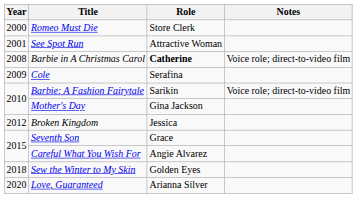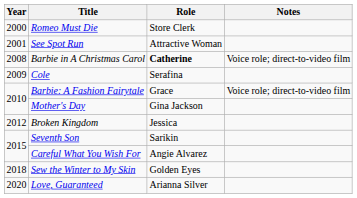Barbie: A Fashion Fairytale | Role: Sarikin -> Grace
Seventh Son | Role: Grace -> Sarikin
